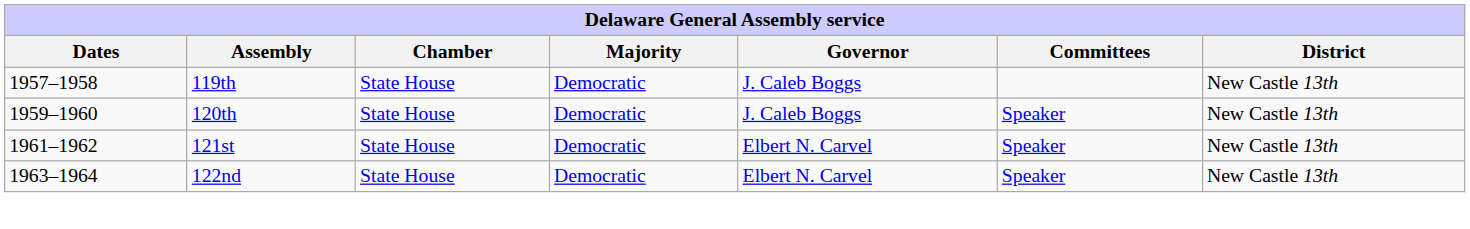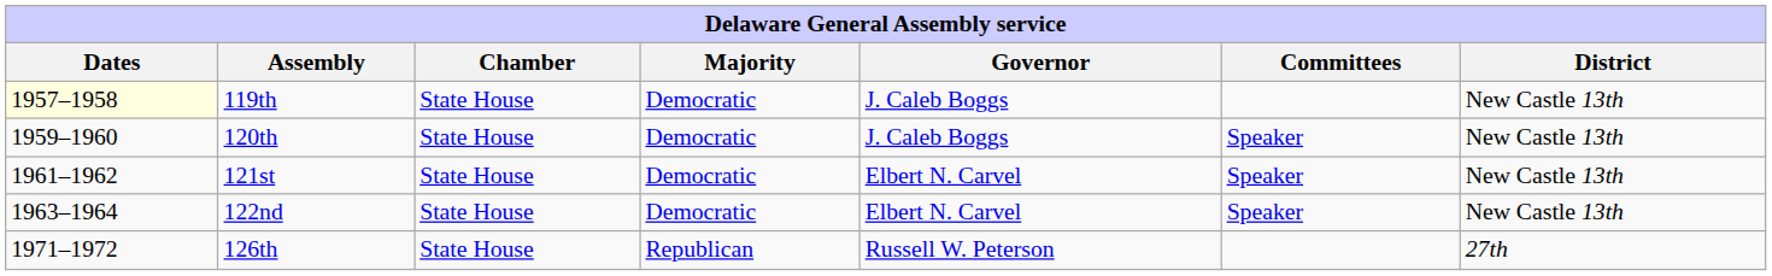119th | Dates: no background -> lightyellow background
+ row: 1971–1972 | 126th | State House | Republican | Russell W. Peterson | 27th
